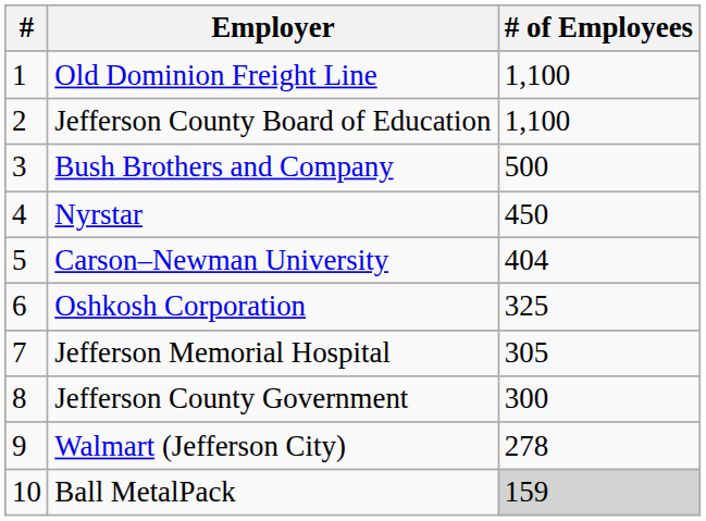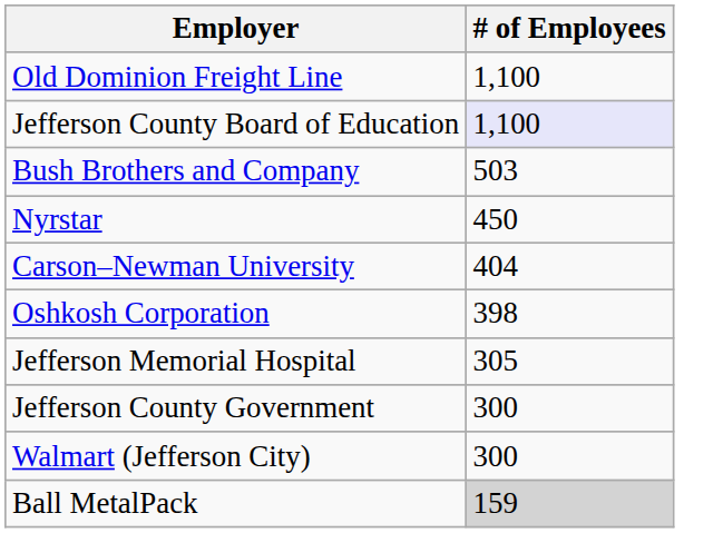- column: # | 1 | 2 | 3 | 4 | 5 | 6 | 7 | 8 | 9 | 10
Jefferson County Board of Education | # of Employees: no background -> lavender background
Bush Brothers and Company | # of Employees: 500 -> 503
Oshkosh Corporation | # of Employees: 325 -> 398
Walmart (Jefferson City) | # of Employees: 278 -> 300
